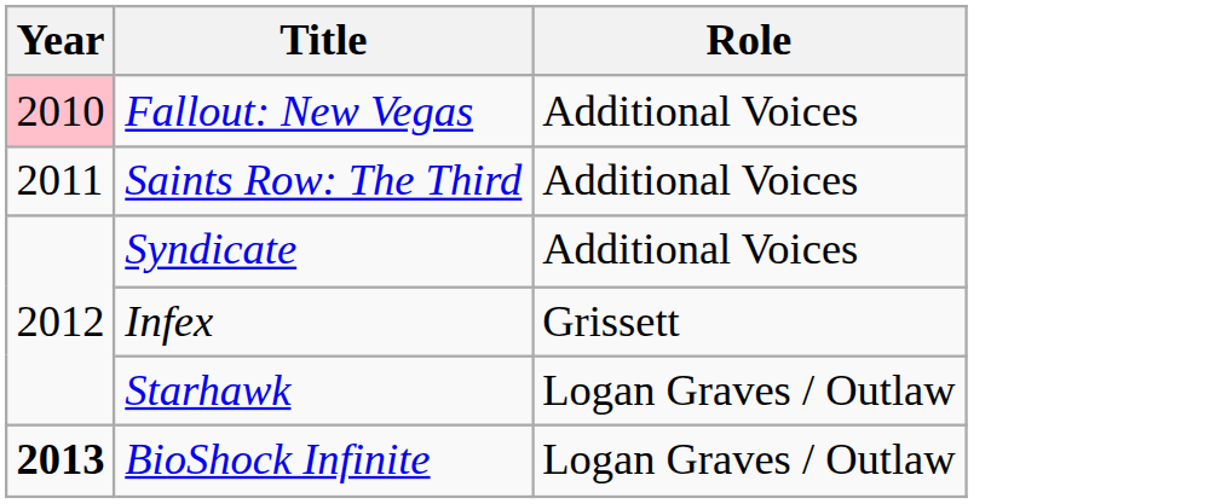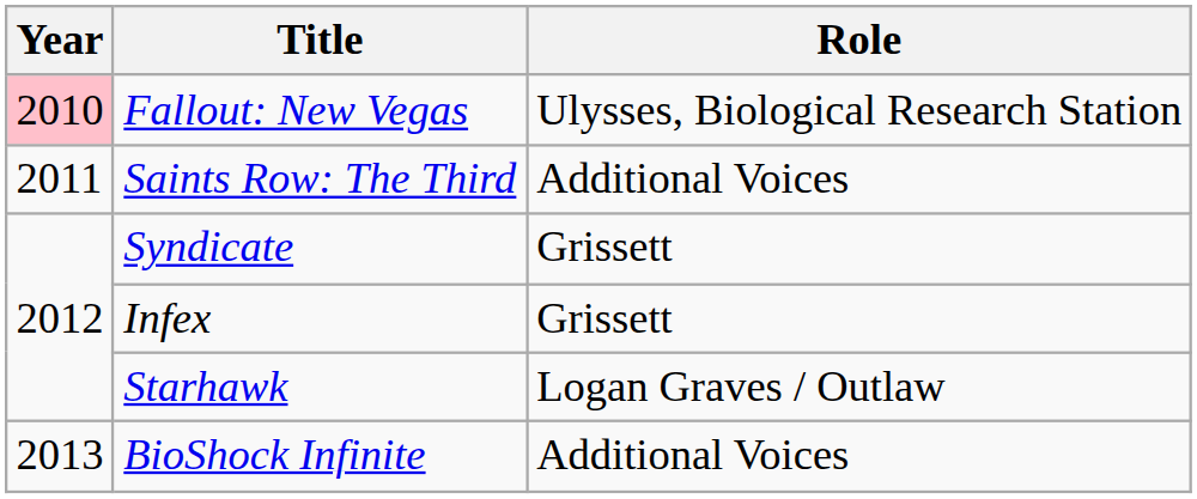Fallout: New Vegas | Role: Additional Voices -> Ulysses, Biological Research Station
Syndicate | Role: Additional Voices -> Grissett
BioShock Infinite | Year: bold -> normal
BioShock Infinite | Role: Logan Graves / Outlaw -> Additional Voices
